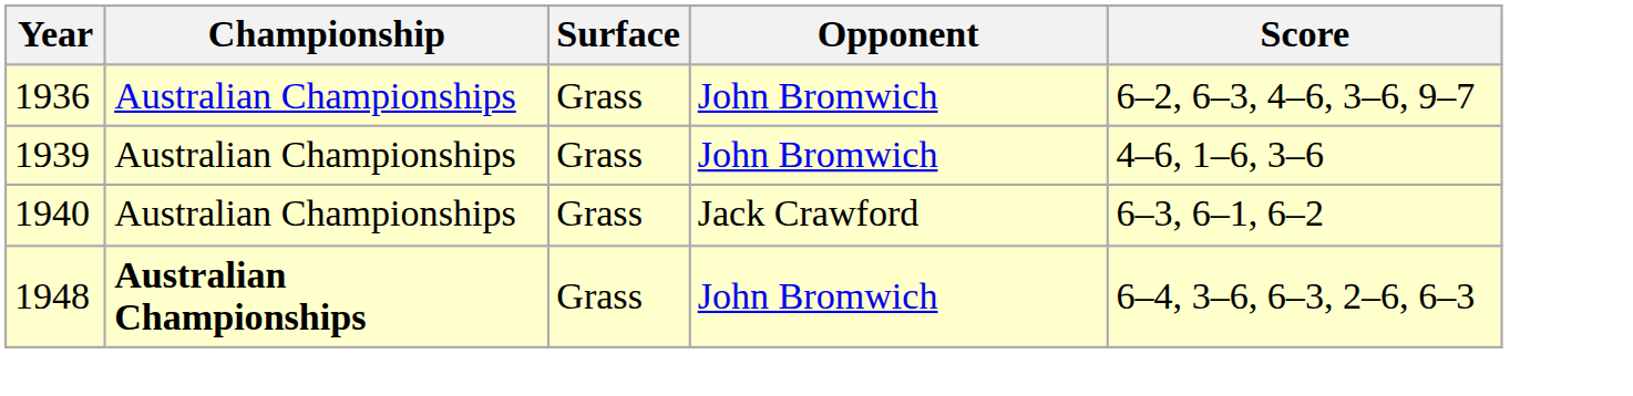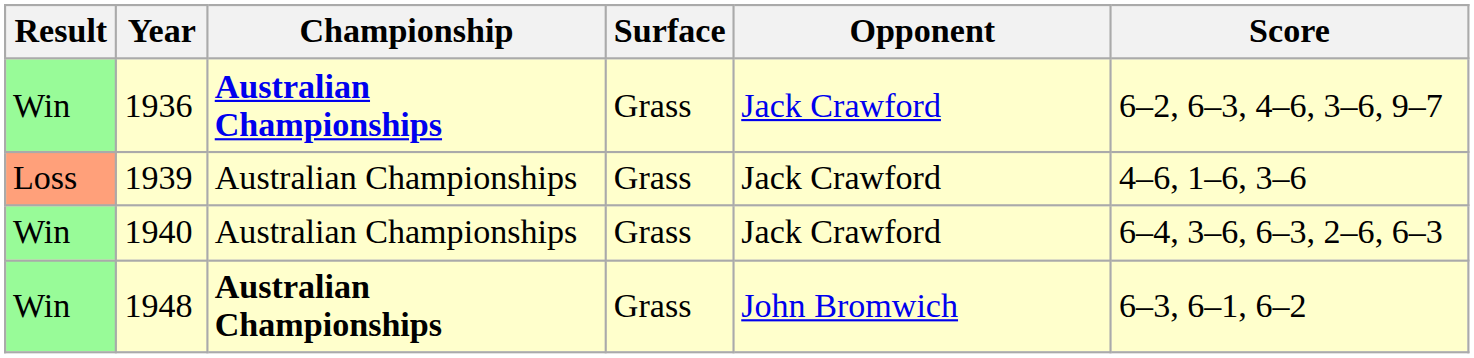+ column: Result | Win | Loss | Win | Win
1936 | Championship: normal -> bold
1936 | Opponent: John Bromwich -> Jack Crawford
1939 | Opponent: John Bromwich -> Jack Crawford
1940 | Score: 6–3, 6–1, 6–2 -> 6–4, 3–6, 6–3, 2–6, 6–3
1948 | Score: 6–4, 3–6, 6–3, 2–6, 6–3 -> 6–3, 6–1, 6–2
